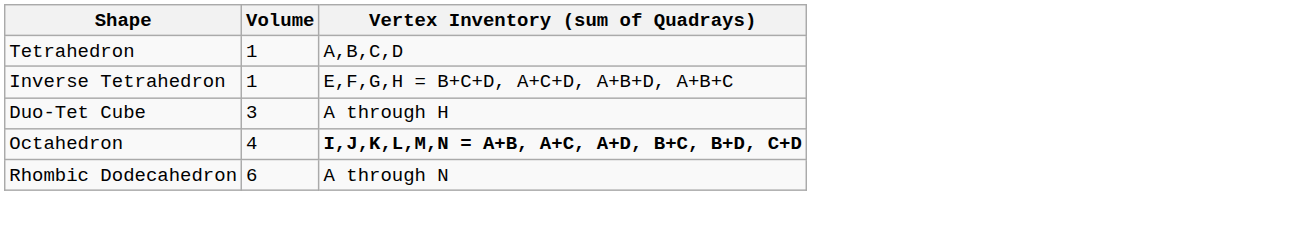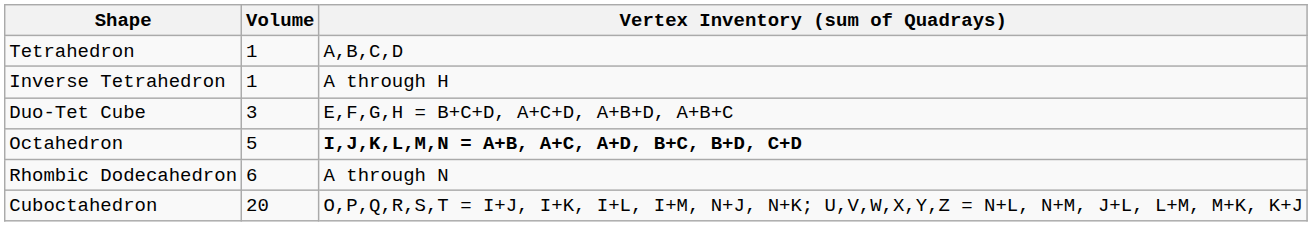Inverse Tetrahedron | Vertex Inventory (sum of Quadrays): E,F,G,H = B+C+D, A+C+D, A+B+D, A+B+C -> A through H
Duo-Tet Cube | Vertex Inventory (sum of Quadrays): A through H -> E,F,G,H = B+C+D, A+C+D, A+B+D, A+B+C
Octahedron | Volume: 4 -> 5
+ row: Cuboctahedron | 20 | O,P,Q,R,S,T = I+J, I+K, I+L, I+M, N+J, N+K; U,V,W,X,Y,Z = N+L, N+M, J+L, L+M, M+K, K+J
